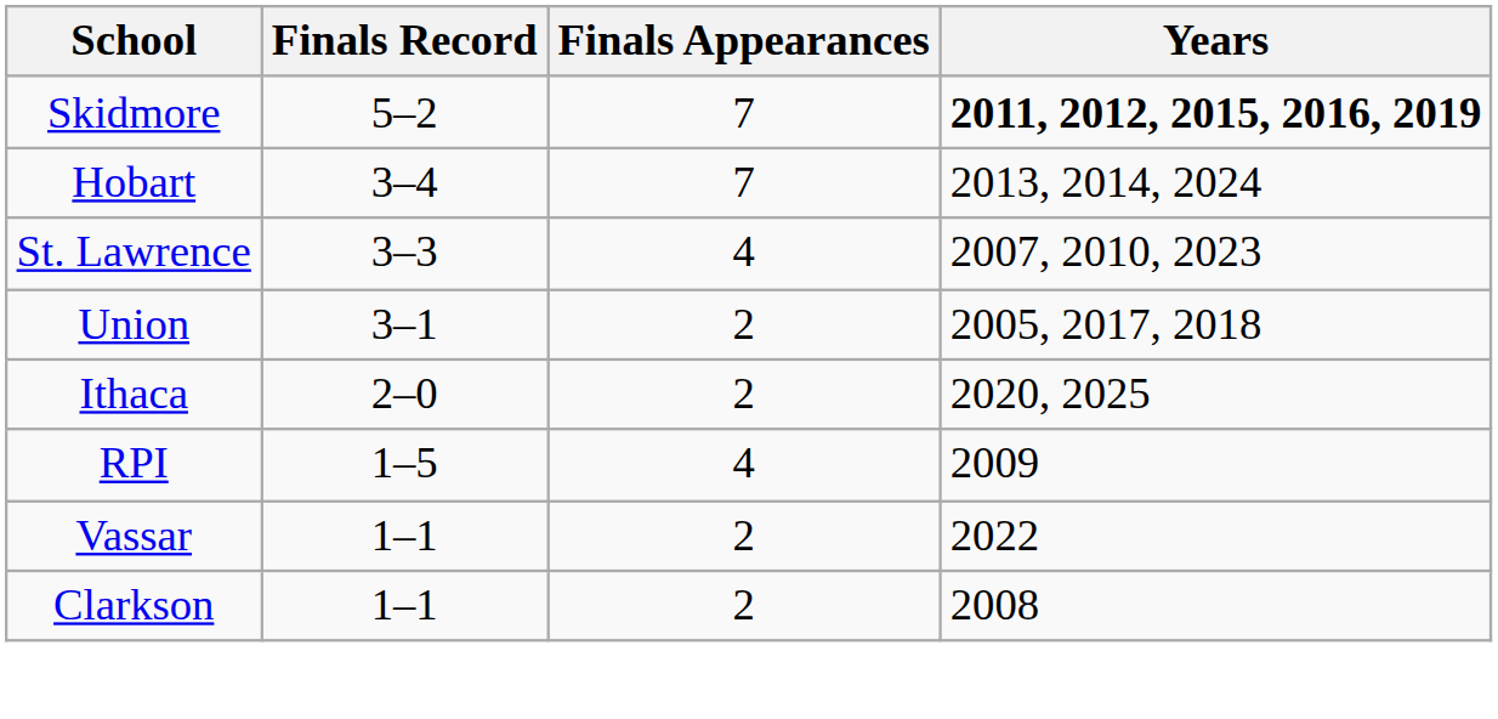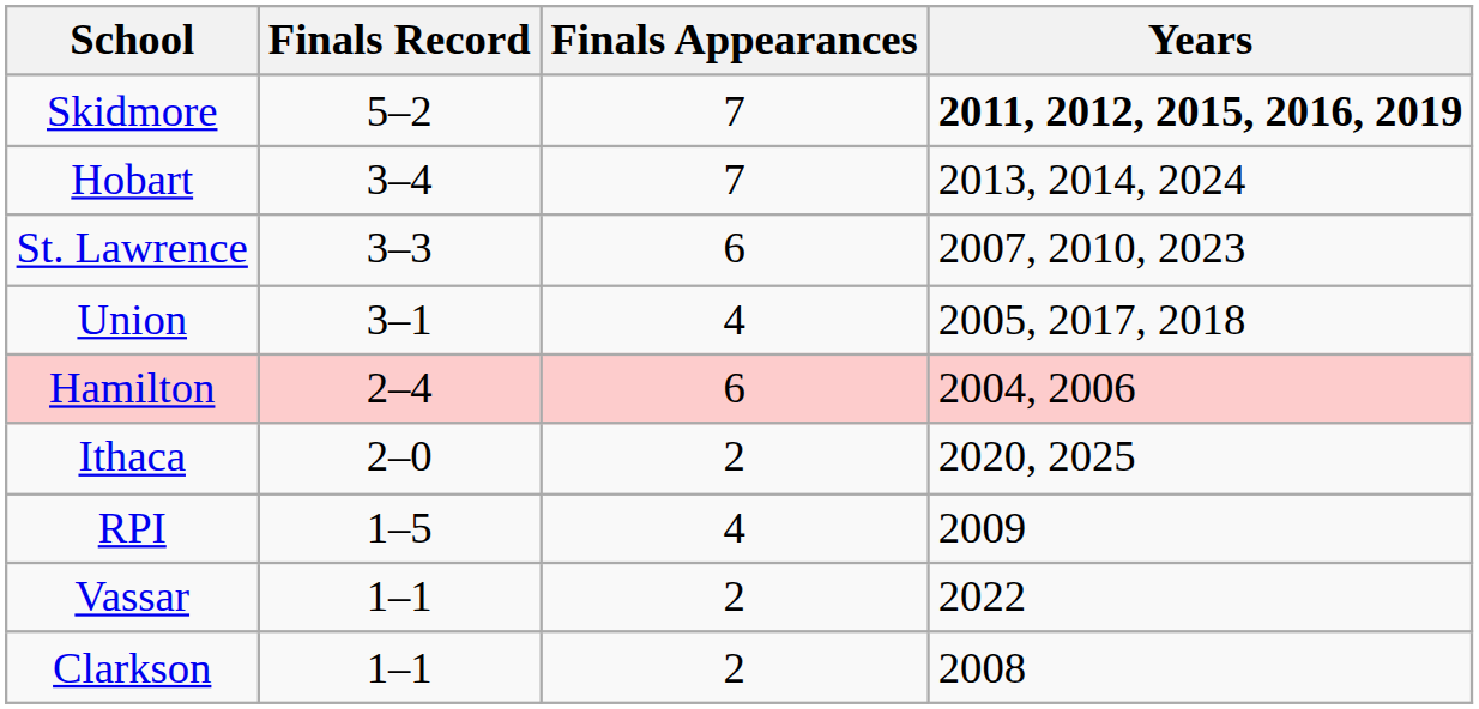St. Lawrence | Finals Appearances: 4 -> 6
Union | Finals Appearances: 2 -> 4
+ row: Hamilton | 2–4 | 6 | 2004, 2006
